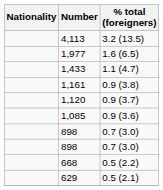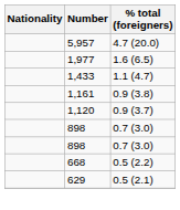+ row: 5,957 | 4.7 (20.0)
- row: 4,113 | 3.2 (13.5)
- row: 1,085 | 0.9 (3.6)
